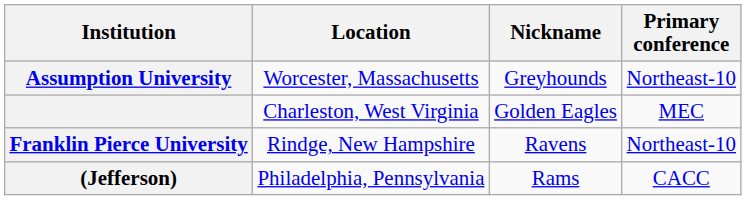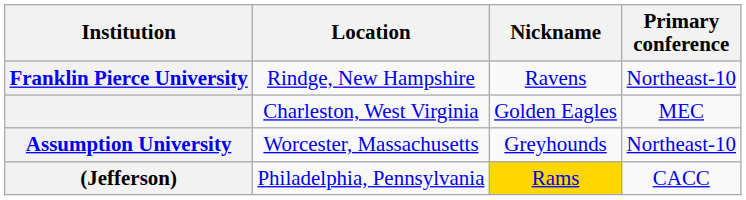rows swapped: Assumption University <-> Franklin Pierce University
(Jefferson) | Nickname: no background -> gold background
